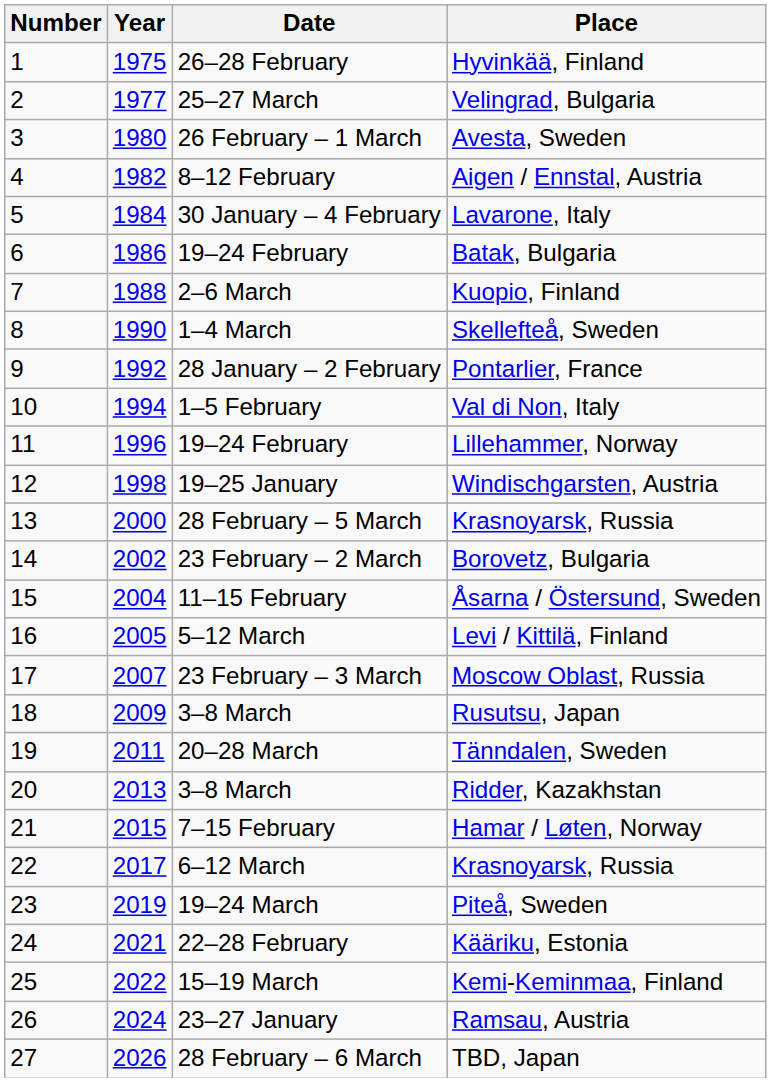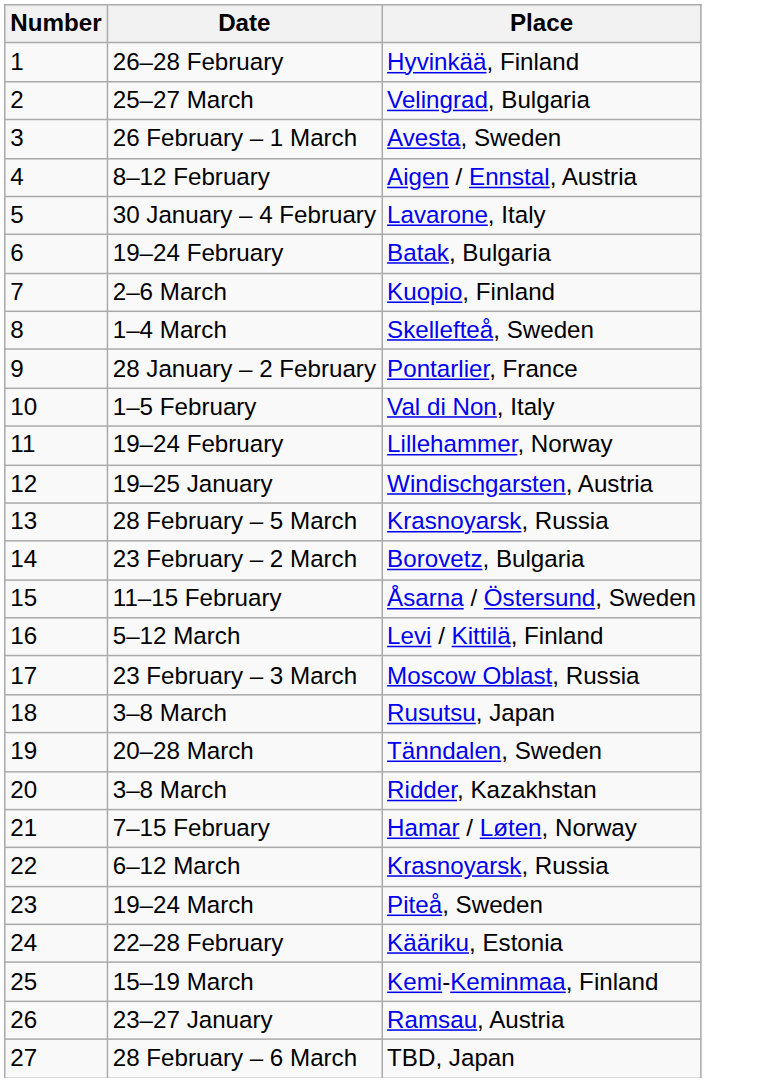- column: Year | 1975 | 1977 | 1980 | 1982 | 1984 | 1986 | 1988 | 1990 | 1992 | 1994 | 1996 | 1998 | 2000 | 2002 | 2004 | 2005 | 2007 | 2009 | 2011 | 2013 | 2015 | 2017 | 2019 | 2021 | 2022 | 2024 | 2026
